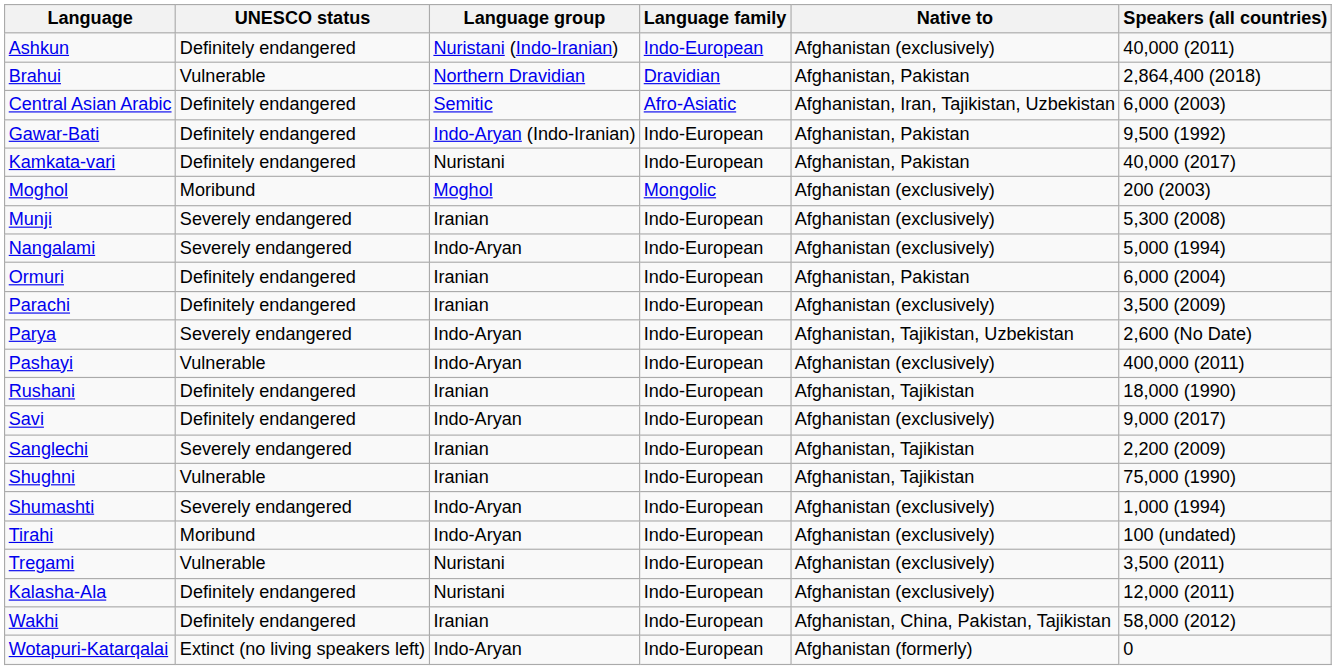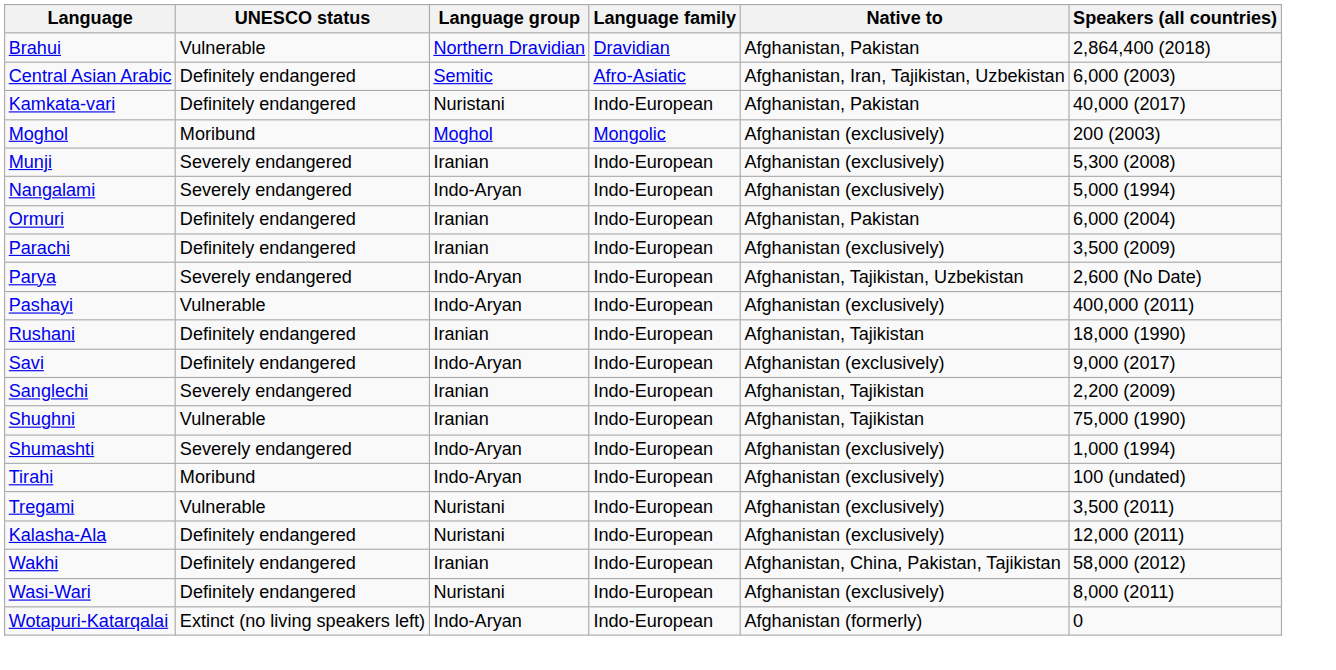- row: Ashkun | Definitely endangered | Nuristani (Indo-Iranian) | Indo-European | Afghanistan (exclusively) | 40,000 (2011)
- row: Gawar-Bati | Definitely endangered | Indo-Aryan (Indo-Iranian) | Indo-European | Afghanistan, Pakistan | 9,500 (1992)
+ row: Wasi-Wari | Definitely endangered | Nuristani | Indo-European | Afghanistan (exclusively) | 8,000 (2011)
